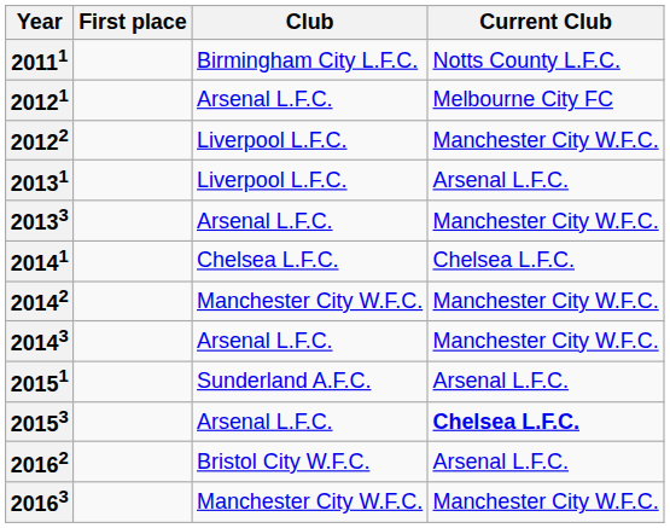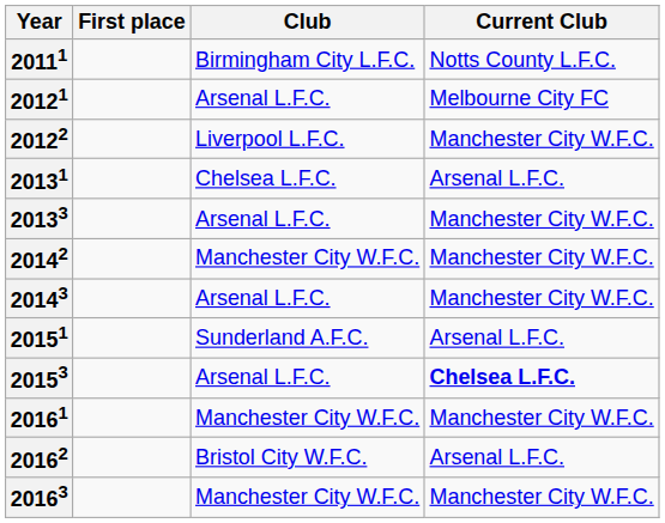20131 | Club: Liverpool L.F.C. -> Chelsea L.F.C.
- row: 20141 | Chelsea L.F.C. | Chelsea L.F.C.
+ row: 20161 | Manchester City W.F.C. | Manchester City W.F.C.
